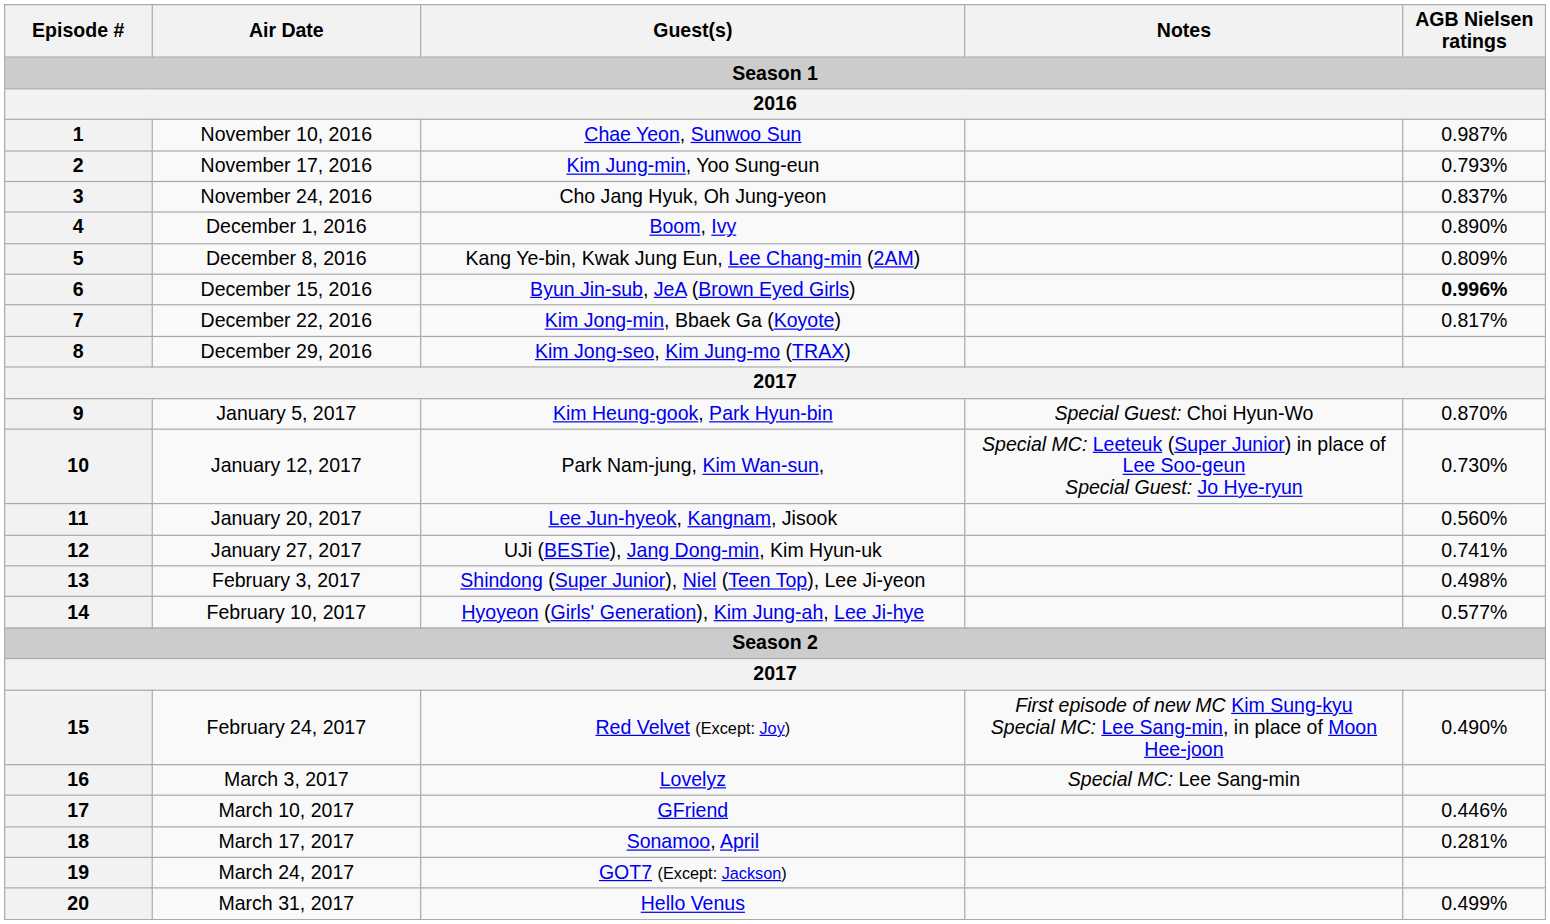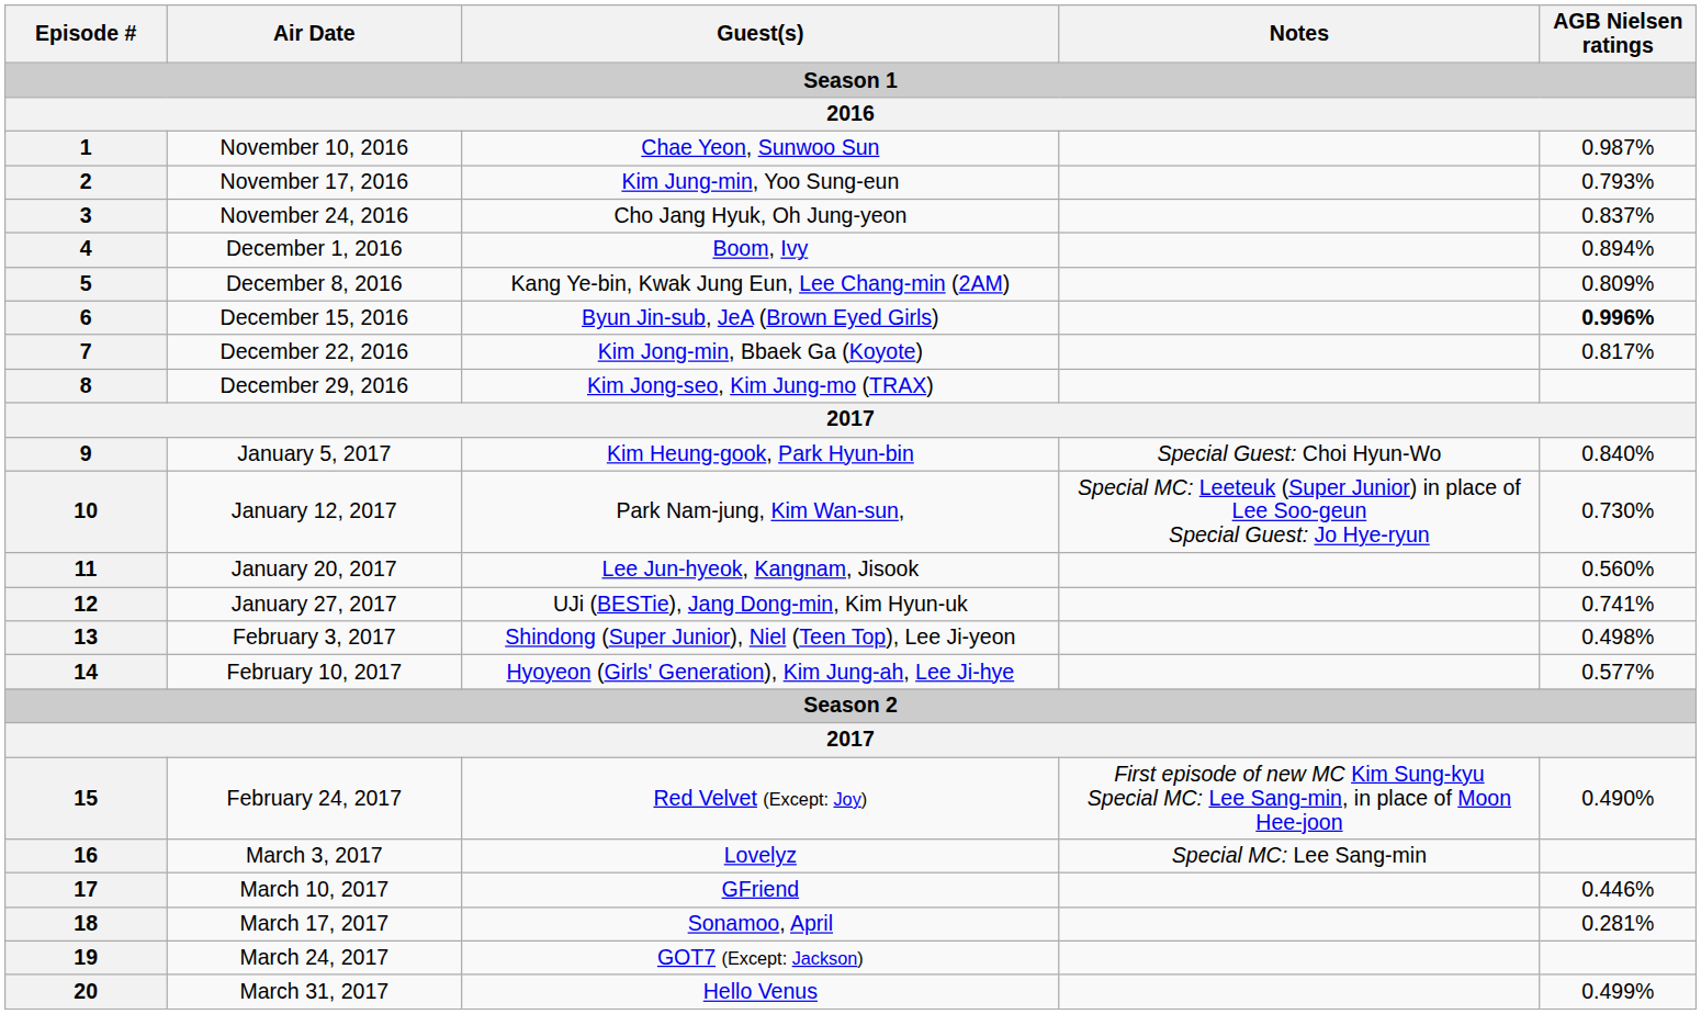4 | AGB Nielsen ratings: 0.890% -> 0.894%
9 | AGB Nielsen ratings: 0.870% -> 0.840%
